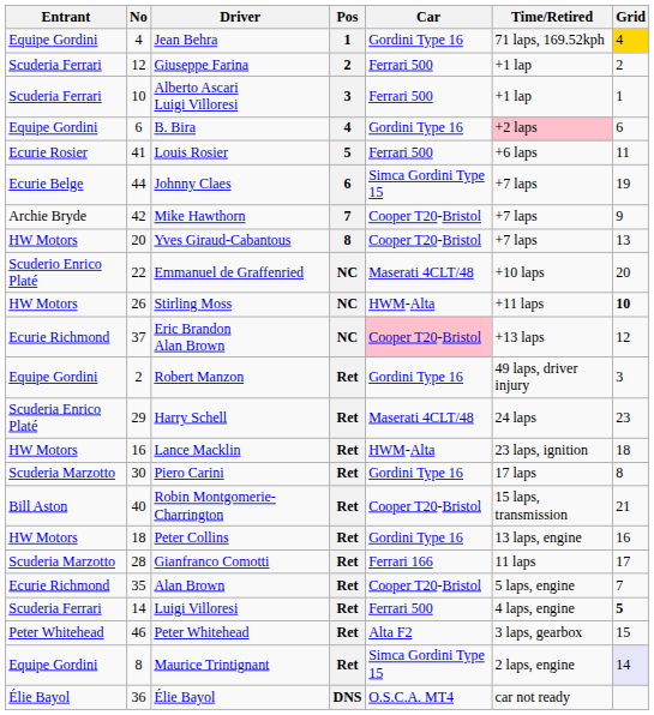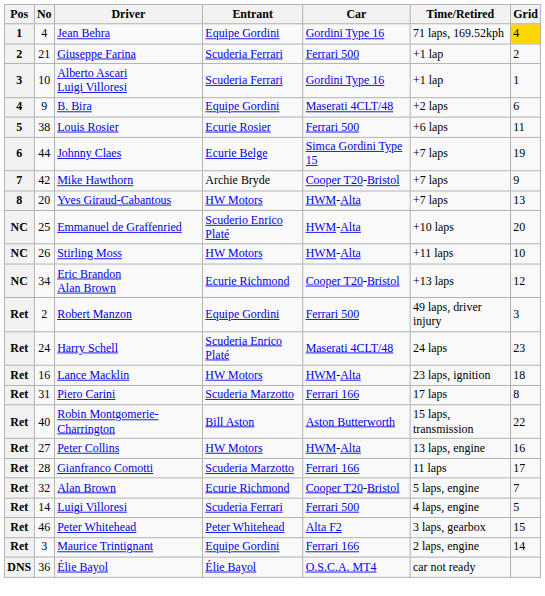columns swapped: Pos <-> Entrant
Giuseppe Farina | No: 12 -> 21
Alberto Ascari Luigi Villoresi | Car: Ferrari 500 -> Gordini Type 16
B. Bira | No: 6 -> 9
B. Bira | Car: Gordini Type 16 -> Maserati 4CLT/48
B. Bira | Time/Retired: pink background -> no background
Louis Rosier | No: 41 -> 38
Yves Giraud-Cabantous | Car: Cooper T20-Bristol -> HWM-Alta
Emmanuel de Graffenried | No: 22 -> 25
Emmanuel de Graffenried | Car: Maserati 4CLT/48 -> HWM-Alta
Stirling Moss | Grid: bold -> normal
Eric Brandon Alan Brown | No: 37 -> 34
Eric Brandon Alan Brown | Car: pink background -> no background
Robert Manzon | Car: Gordini Type 16 -> Ferrari 500
Harry Schell | No: 29 -> 24
Piero Carini | No: 30 -> 31
Piero Carini | Car: Gordini Type 16 -> Ferrari 166
Robin Montgomerie-Charrington | Car: Cooper T20-Bristol -> Aston Butterworth
Robin Montgomerie-Charrington | Grid: 21 -> 22
Peter Collins | No: 18 -> 27
Peter Collins | Car: Gordini Type 16 -> HWM-Alta
Alan Brown | No: 35 -> 32
Luigi Villoresi | Grid: bold -> normal
Maurice Trintignant | No: 8 -> 3
Maurice Trintignant | Car: Simca Gordini Type 15 -> Ferrari 166
Maurice Trintignant | Grid: lavender background -> no background
